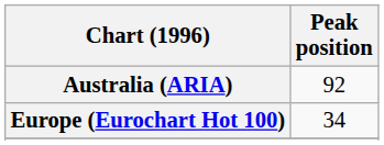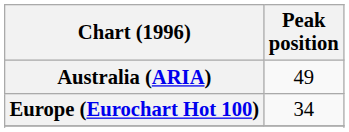Australia (ARIA) | Peak position: 92 -> 49
